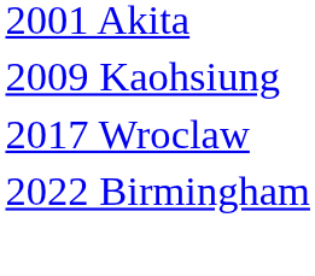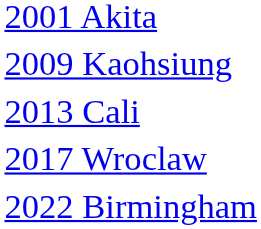+ row: 2013 Cali
